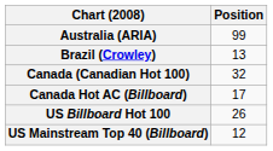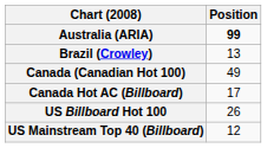Australia (ARIA) | Position: normal -> bold
Canada (Canadian Hot 100) | Position: 32 -> 49
